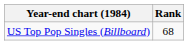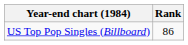US Top Pop Singles (Billboard) | Rank: 68 -> 86
